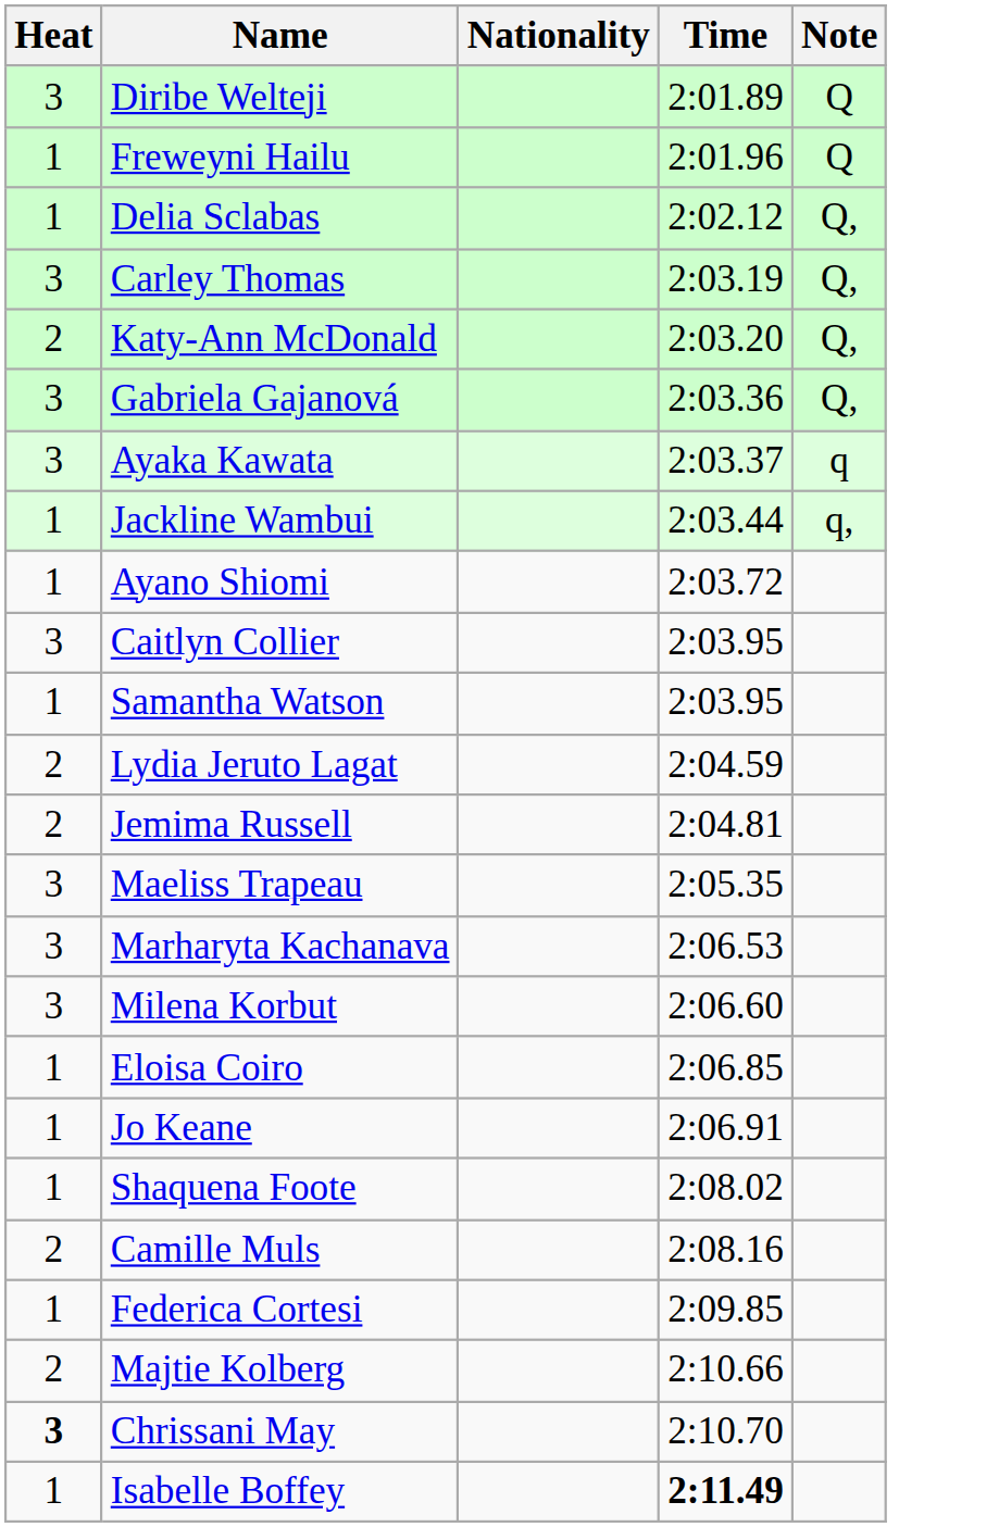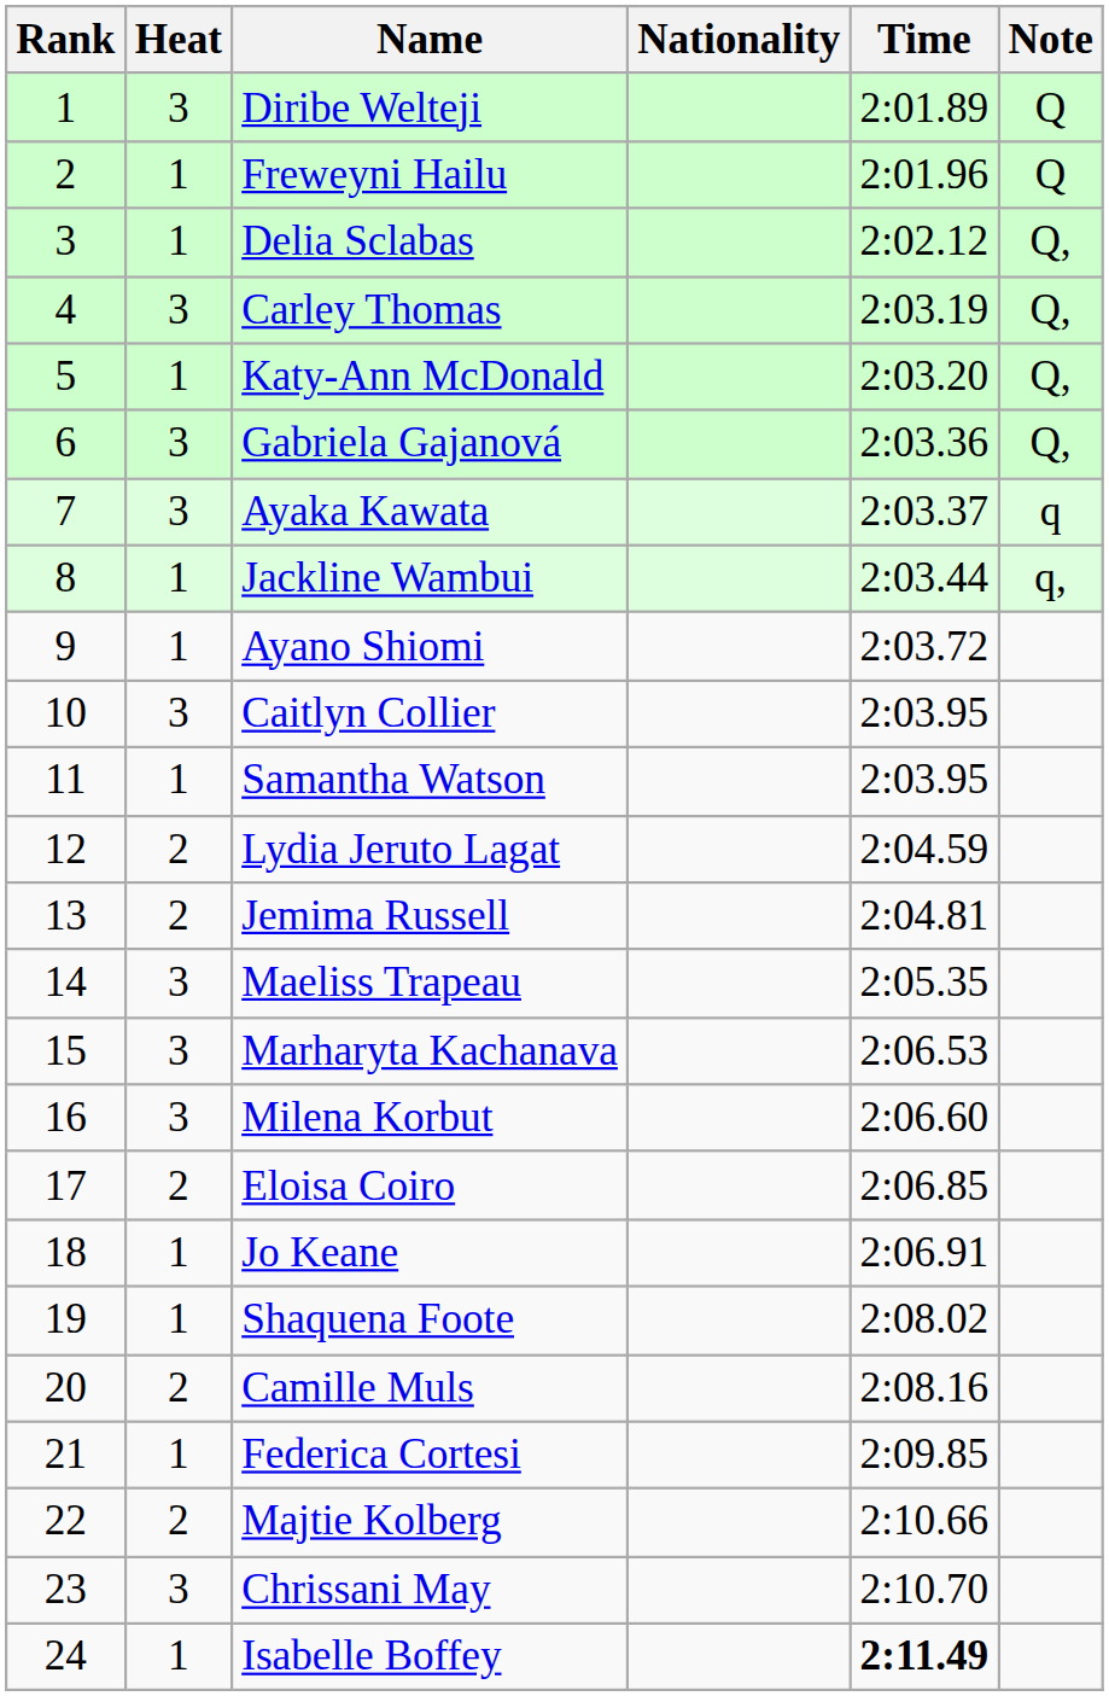+ column: Rank | 1 | 2 | 3 | 4 | 5 | 6 | 7 | 8 | 9 | 10 | 11 | 12 | 13 | 14 | 15 | 16 | 17 | 18 | 19 | 20 | 21 | 22 | 23 | 24
Katy-Ann McDonald | Heat: 2 -> 1
Eloisa Coiro | Heat: 1 -> 2
Chrissani May | Heat: bold -> normal
